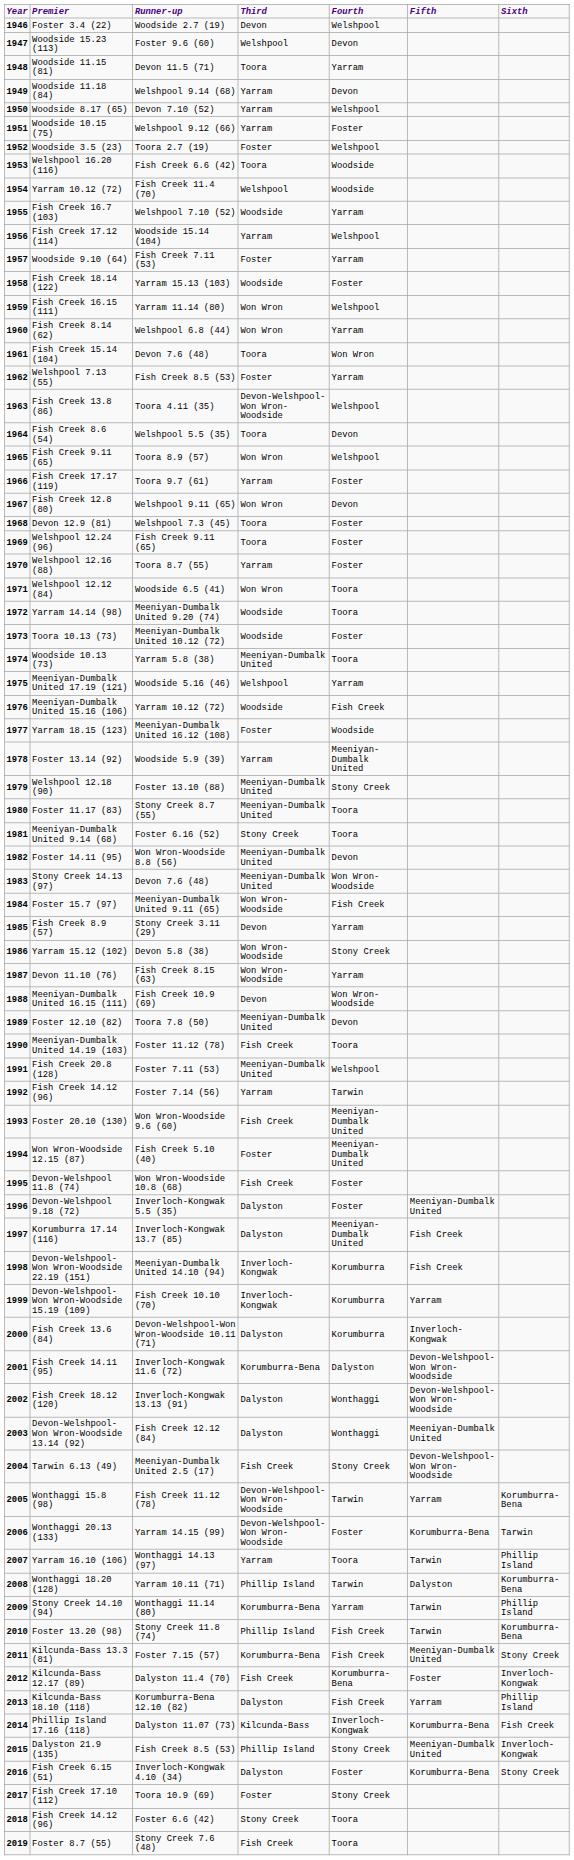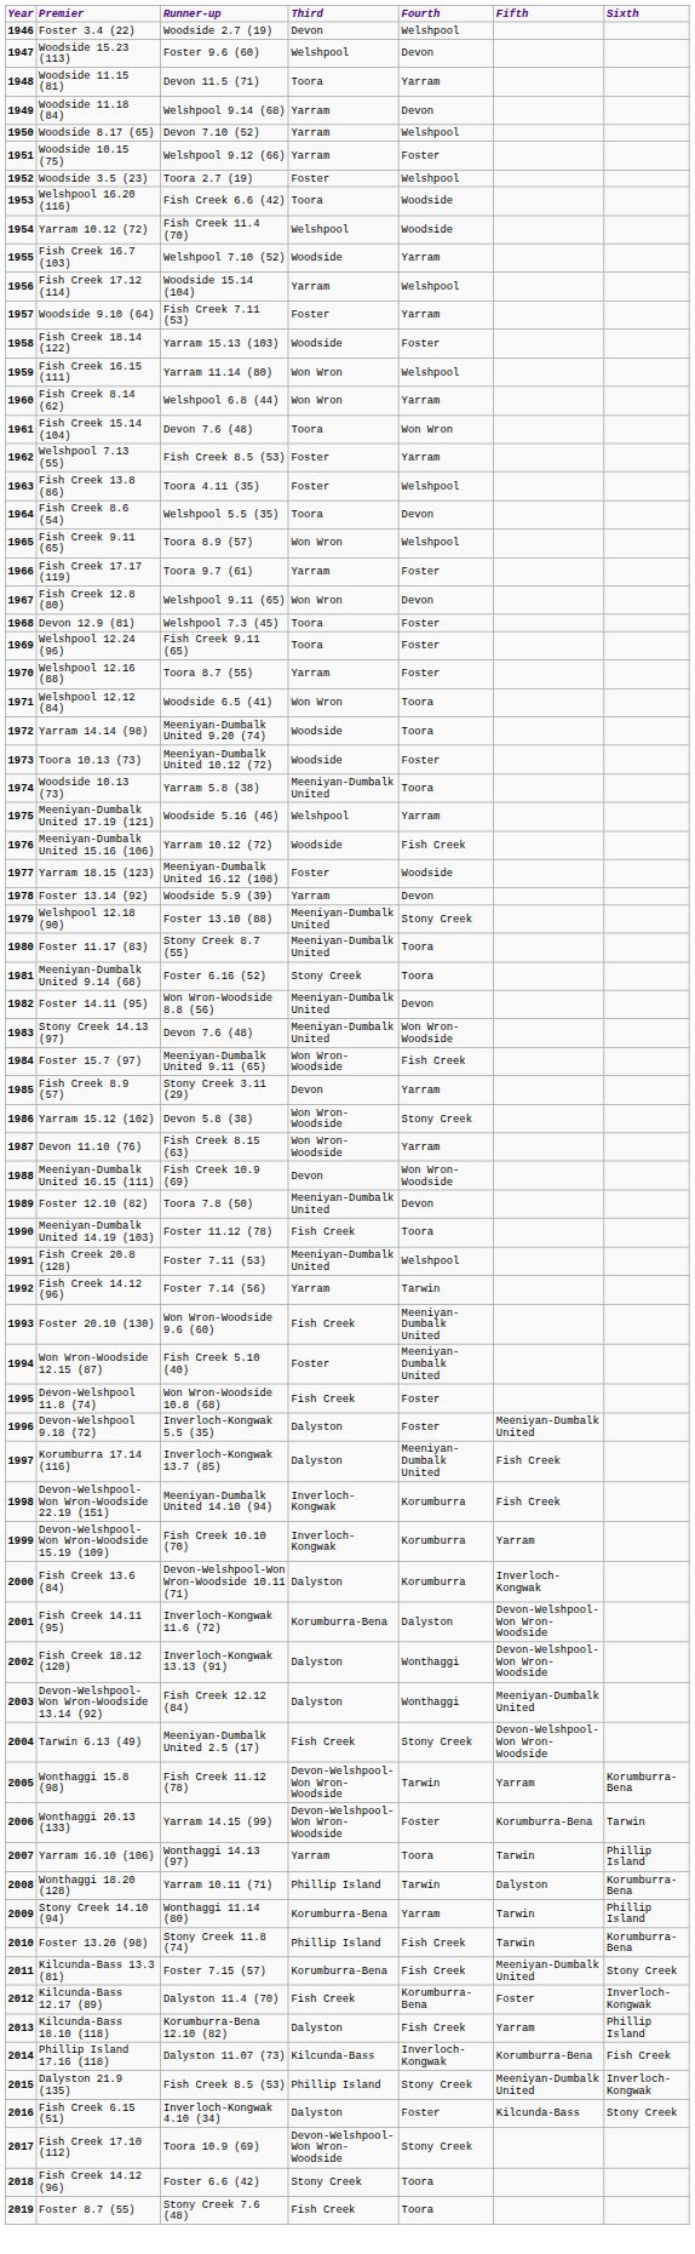Fish Creek 13.8 (86) | Third: Devon-Welshpool-Won Wron-Woodside -> Foster
Foster 13.14 (92) | Fourth: Meeniyan-Dumbalk United -> Devon
Fish Creek 6.15 (51) | Fifth: Korumburra-Bena -> Kilcunda-Bass
Fish Creek 17.10 (112) | Third: Foster -> Devon-Welshpool-Won Wron-Woodside
